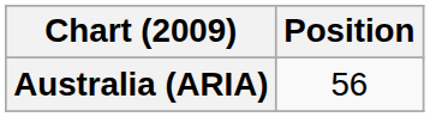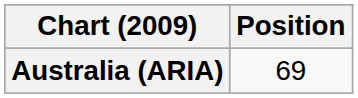Australia (ARIA) | Position: 56 -> 69
